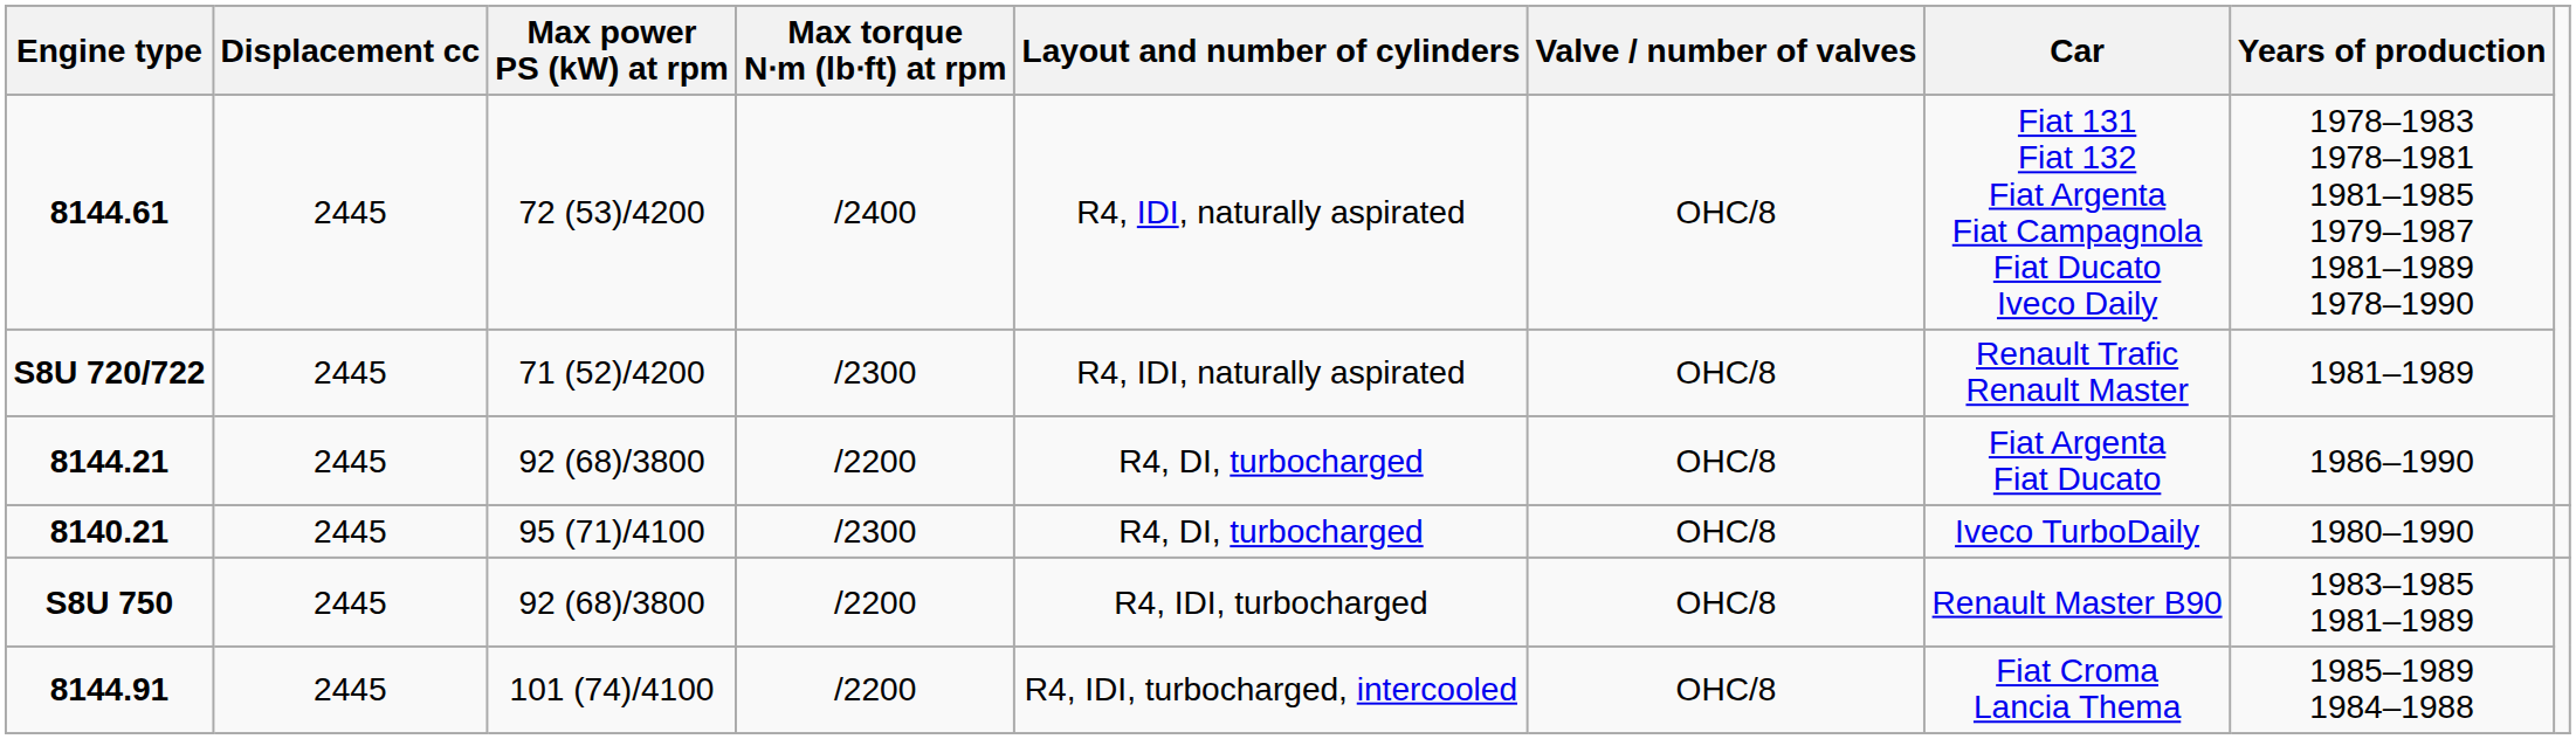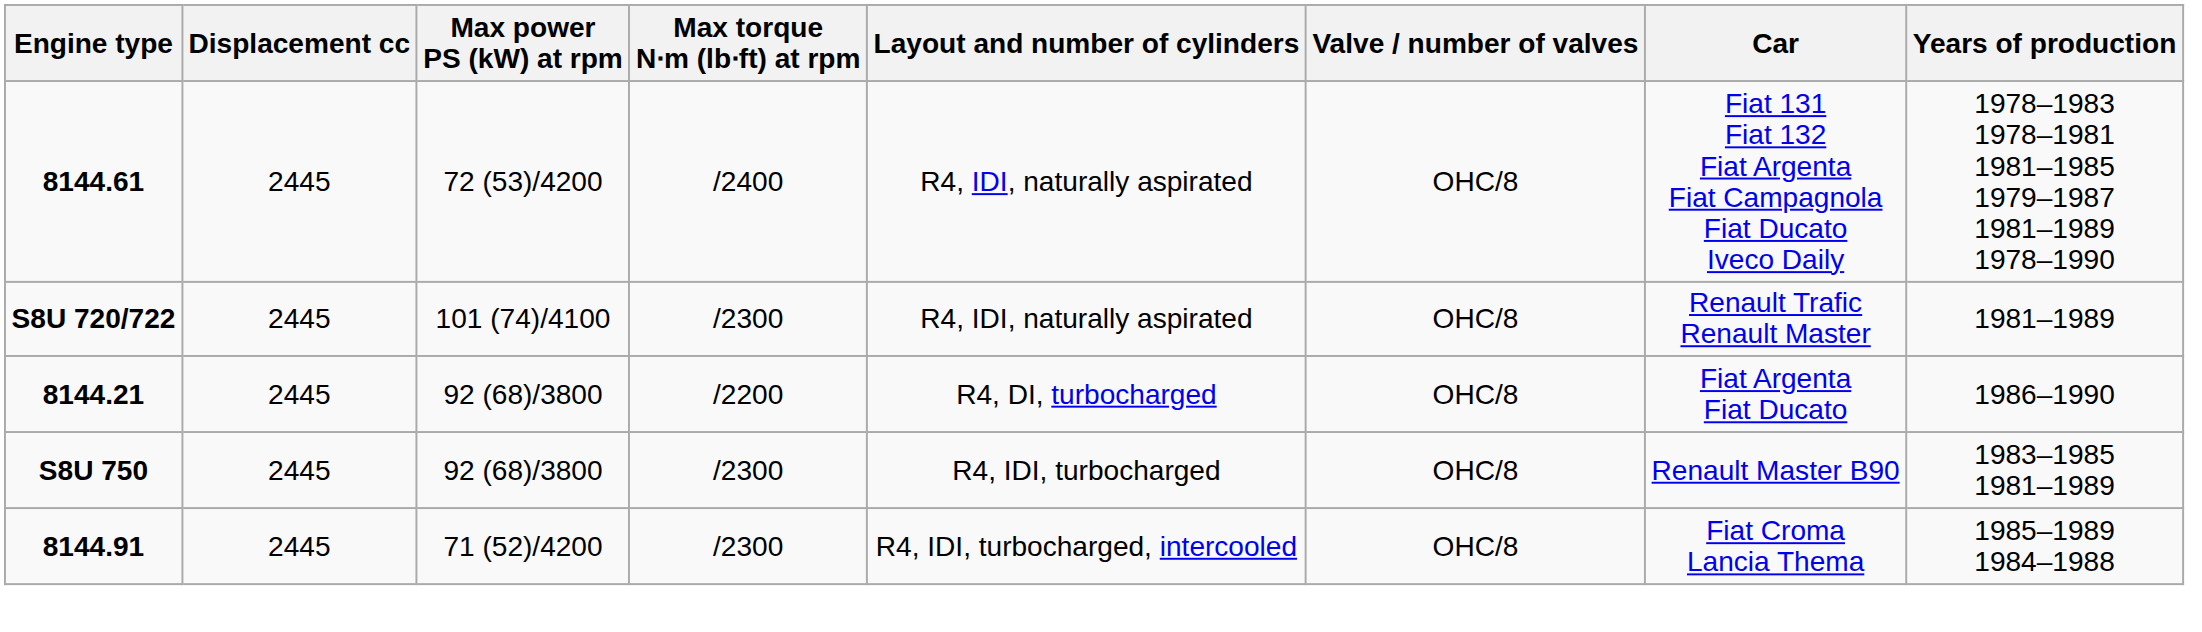S8U 720/722 | Max power PS (kW) at rpm: 71 (52)/4200 -> 101 (74)/4100
- row: 8140.21 | 2445 | 95 (71)/4100 | /2300 | R4, DI, turbocharged | OHC/8 | Iveco TurboDaily | 1980–1990
S8U 750 | Max torque N⋅m (lb⋅ft) at rpm: /2200 -> /2300
8144.91 | Max power PS (kW) at rpm: 101 (74)/4100 -> 71 (52)/4200
8144.91 | Max torque N⋅m (lb⋅ft) at rpm: /2200 -> /2300
